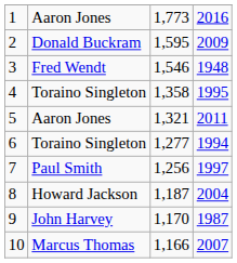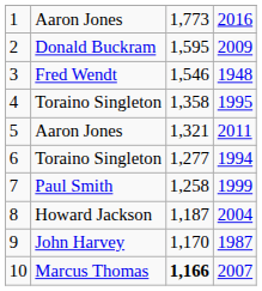7 | column 3: 1,256 -> 1,258
7 | column 4: 1997 -> 1999
10 | column 3: normal -> bold
